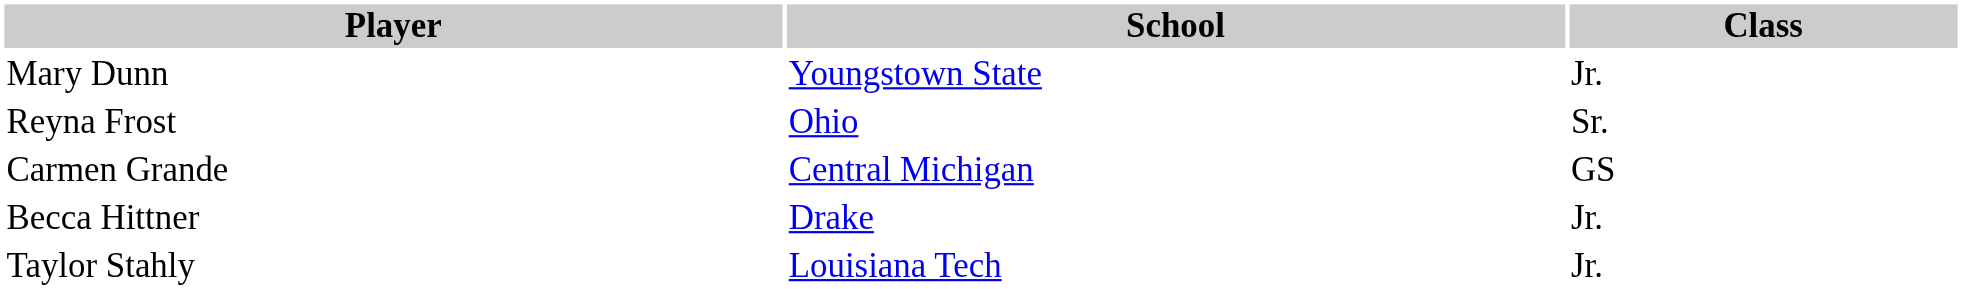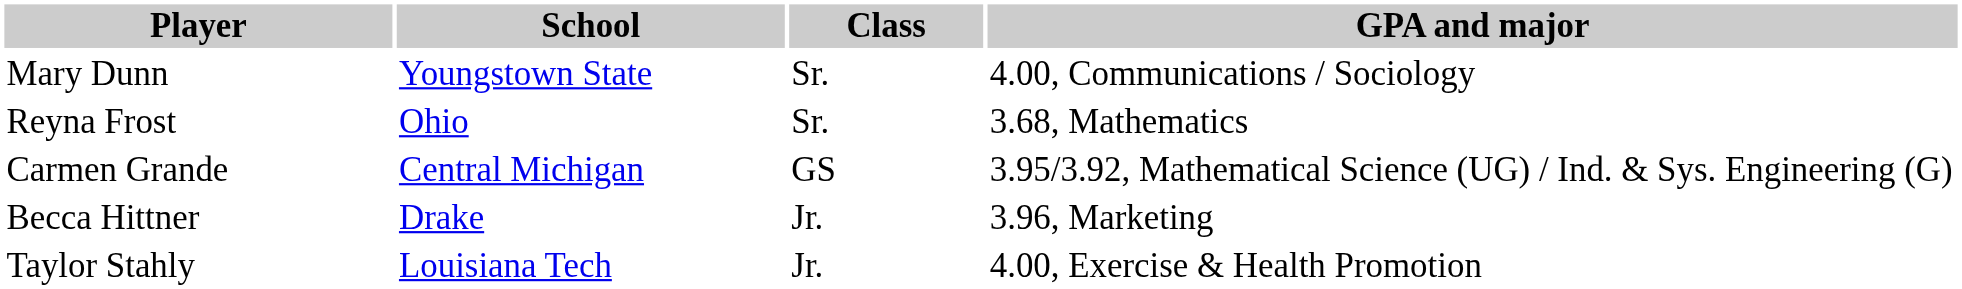+ column: GPA and major | 4.00, Communications / Sociology | 3.68, Mathematics | 3.95/3.92, Mathematical Science (UG) / Ind. & Sys. Engineering (G) | 3.96, Marketing | 4.00, Exercise & Health Promotion
Mary Dunn | Class: Jr. -> Sr.
